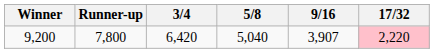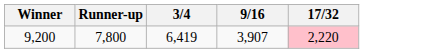- column: 5/8 | 5,040
9,200 | 3/4: 6,420 -> 6,419
